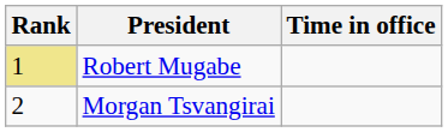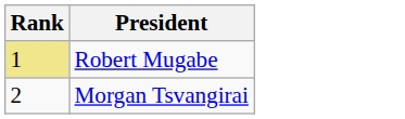- column: Time in office
